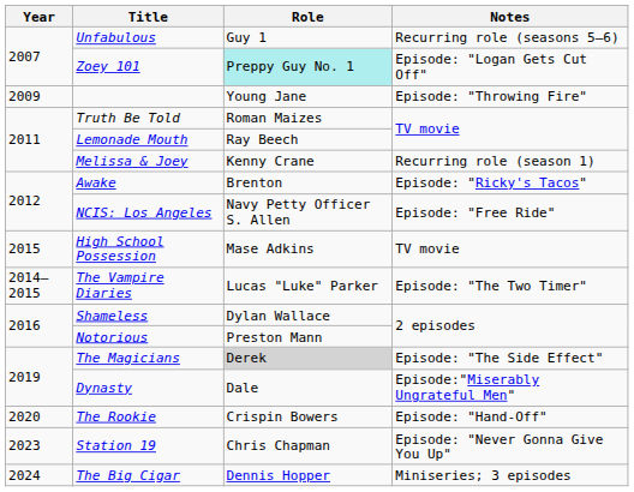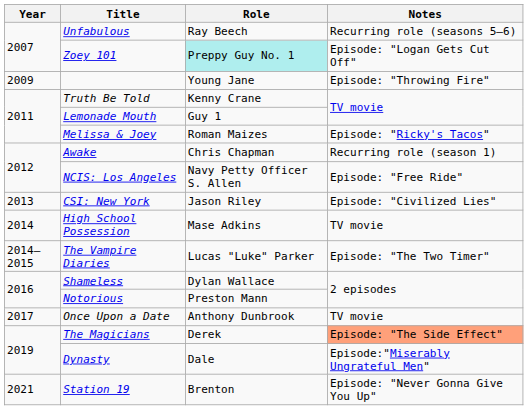Unfabulous | Role: Guy 1 -> Ray Beech
Truth Be Told | Role: Roman Maizes -> Kenny Crane
Lemonade Mouth | Role: Ray Beech -> Guy 1
Melissa & Joey | Role: Kenny Crane -> Roman Maizes
Melissa & Joey | Notes: Recurring role (season 1) -> Episode: "Ricky's Tacos"
Awake | Role: Brenton -> Chris Chapman
Awake | Notes: Episode: "Ricky's Tacos" -> Recurring role (season 1)
+ row: 2013 | CSI: New York | Jason Riley | Episode: "Civilized Lies"
High School Possession | Year: 2015 -> 2014
+ row: 2017 | Once Upon a Date | Anthony Dunbrook | TV movie
The Magicians | Role: lightgrey background -> no background
The Magicians | Notes: no background -> lightsalmon background
- row: 2020 | The Rookie | Crispin Bowers | Episode: "Hand-Off"
Station 19 | Year: 2023 -> 2021
Station 19 | Role: Chris Chapman -> Brenton
- row: 2024 | The Big Cigar | Dennis Hopper | Miniseries; 3 episodes
